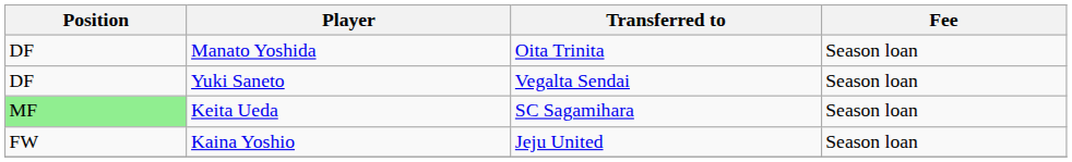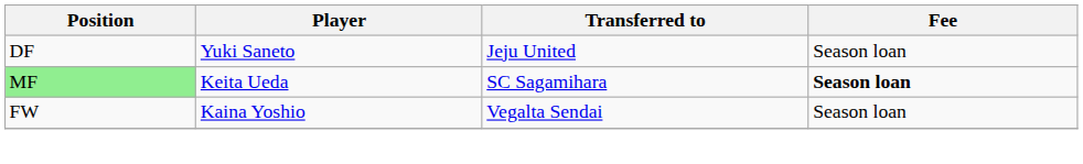- row: DF | Manato Yoshida | Oita Trinita | Season loan
Yuki Saneto | Transferred to: Vegalta Sendai -> Jeju United
Keita Ueda | Fee: normal -> bold
Kaina Yoshio | Transferred to: Jeju United -> Vegalta Sendai
